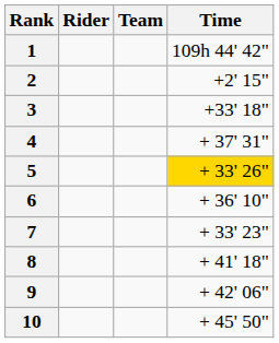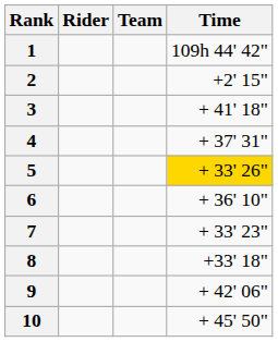3 | Time: +33' 18" -> + 41' 18"
8 | Time: + 41' 18" -> +33' 18"
